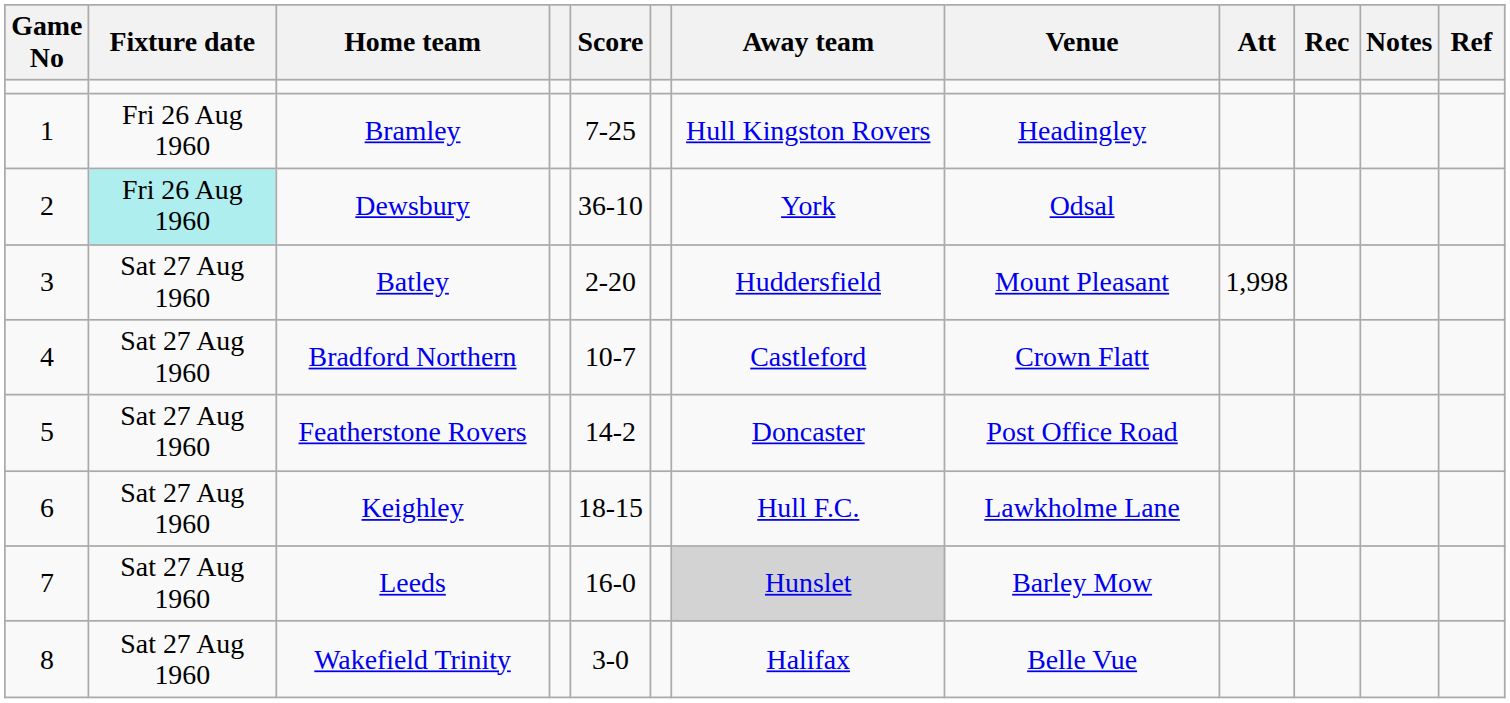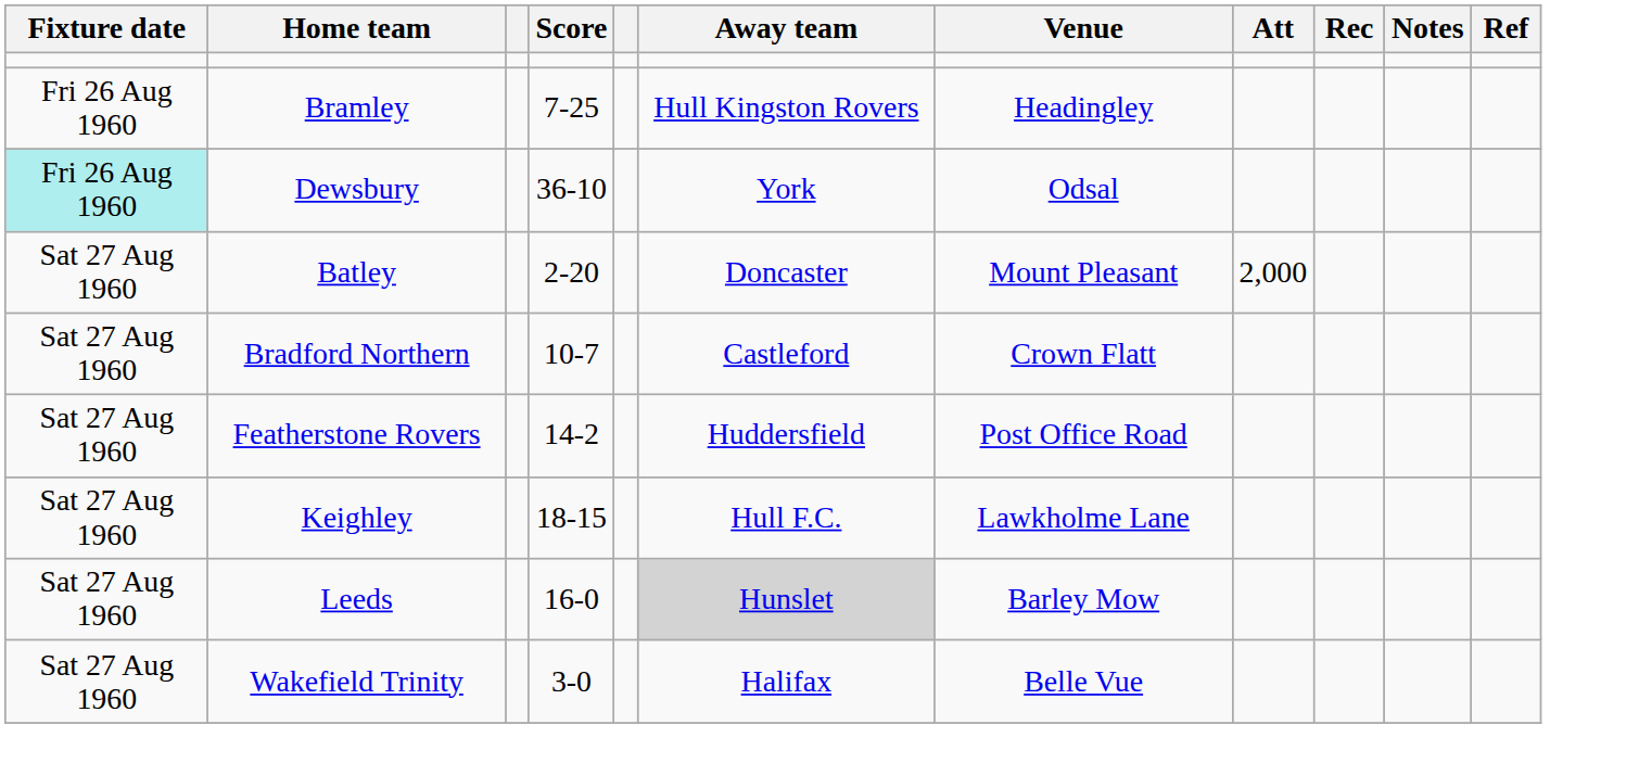- column: Game No | 1 | 2 | 3 | 4 | 5 | 6 | 7 | 8
Batley | Away team: Huddersfield -> Doncaster
Batley | Att: 1,998 -> 2,000
Featherstone Rovers | Away team: Doncaster -> Huddersfield
